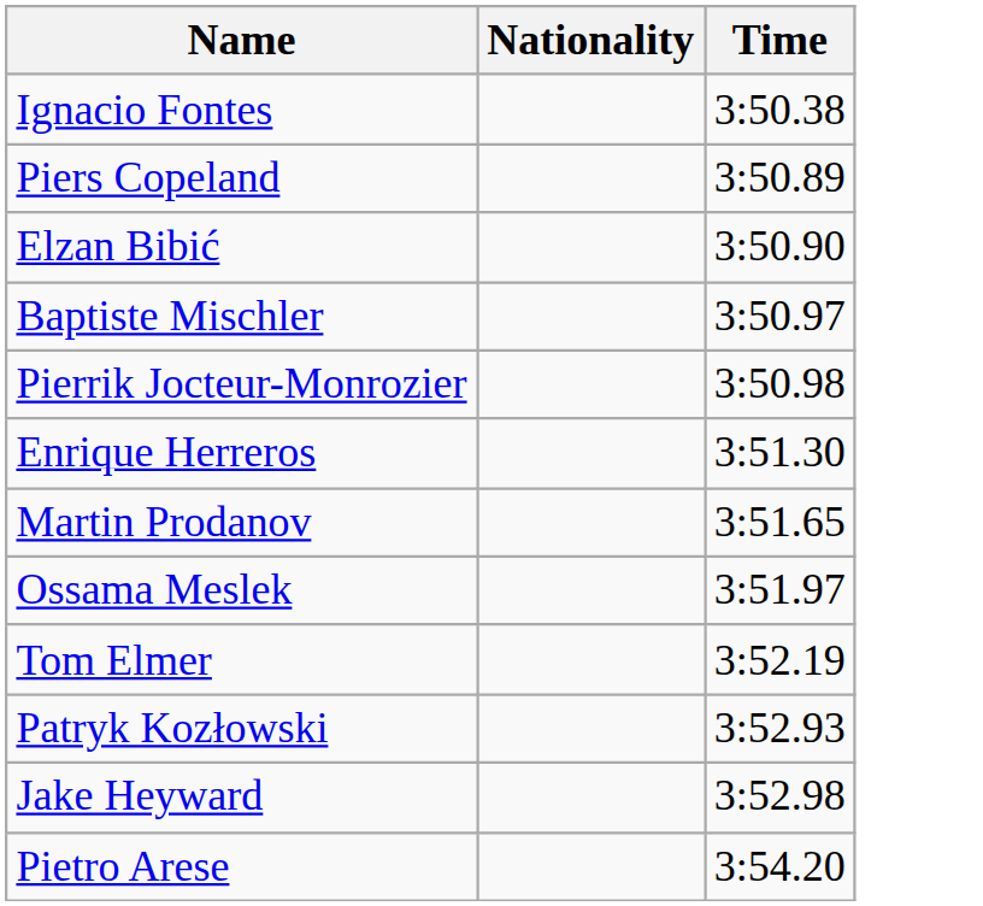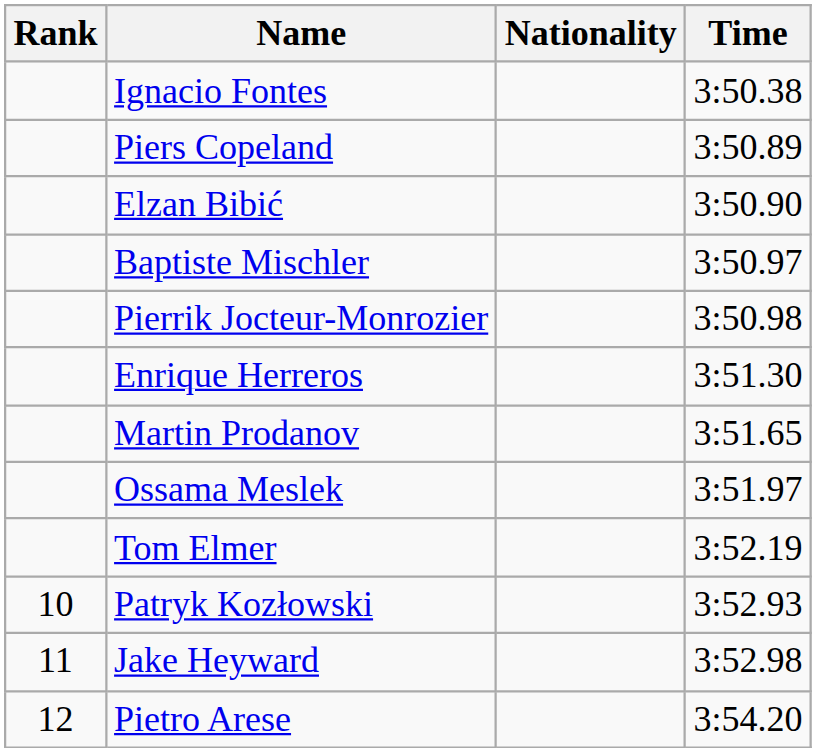+ column: Rank | 10 | 11 | 12
